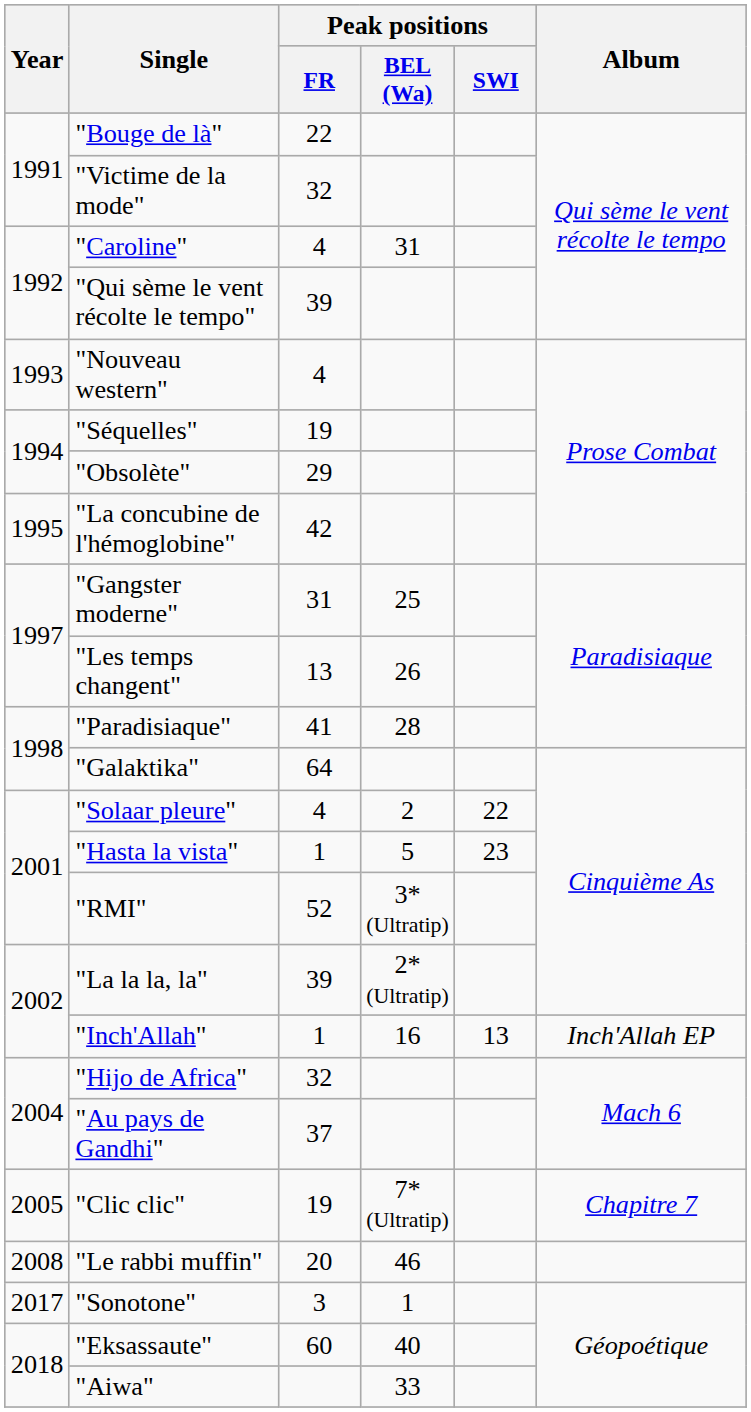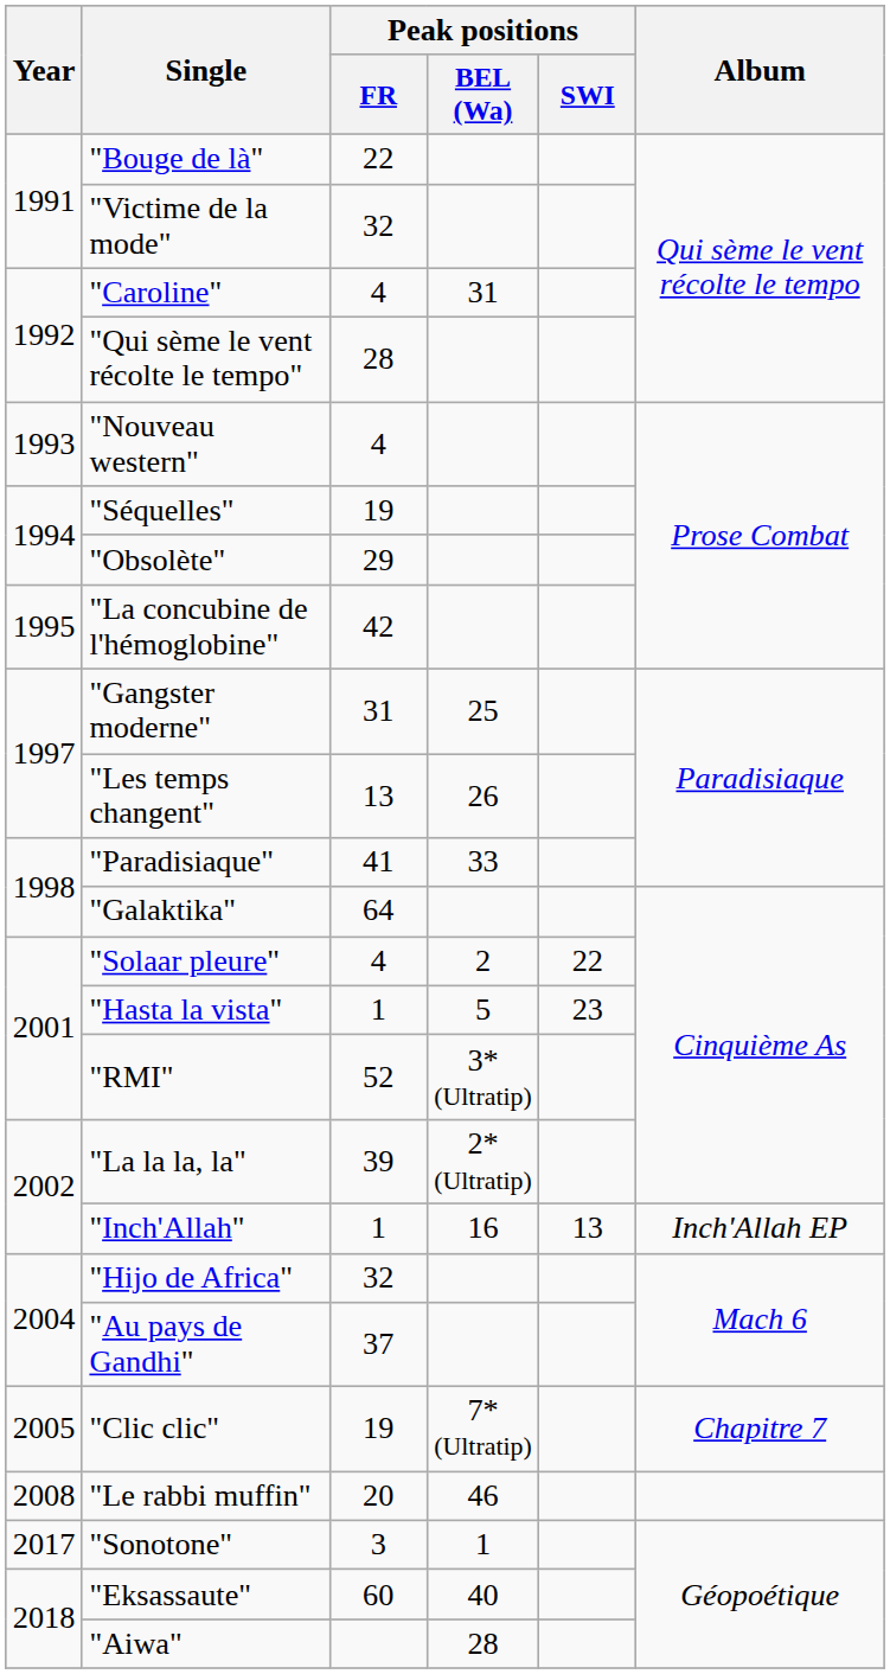"Qui sème le vent récolte le tempo" | Peak positions / FR: 39 -> 28
"Paradisiaque" | Peak positions / BEL (Wa): 28 -> 33
"Aiwa" | Peak positions / BEL (Wa): 33 -> 28
